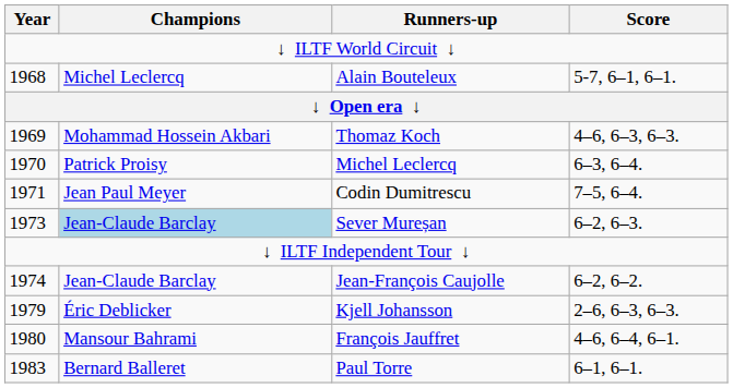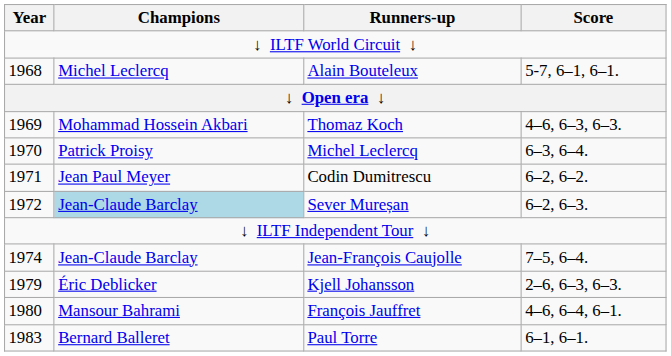Codin Dumitrescu | Score: 7–5, 6–4. -> 6–2, 6–2.
Sever Mureșan | Year: 1973 -> 1972
Jean-François Caujolle | Score: 6–2, 6–2. -> 7–5, 6–4.
